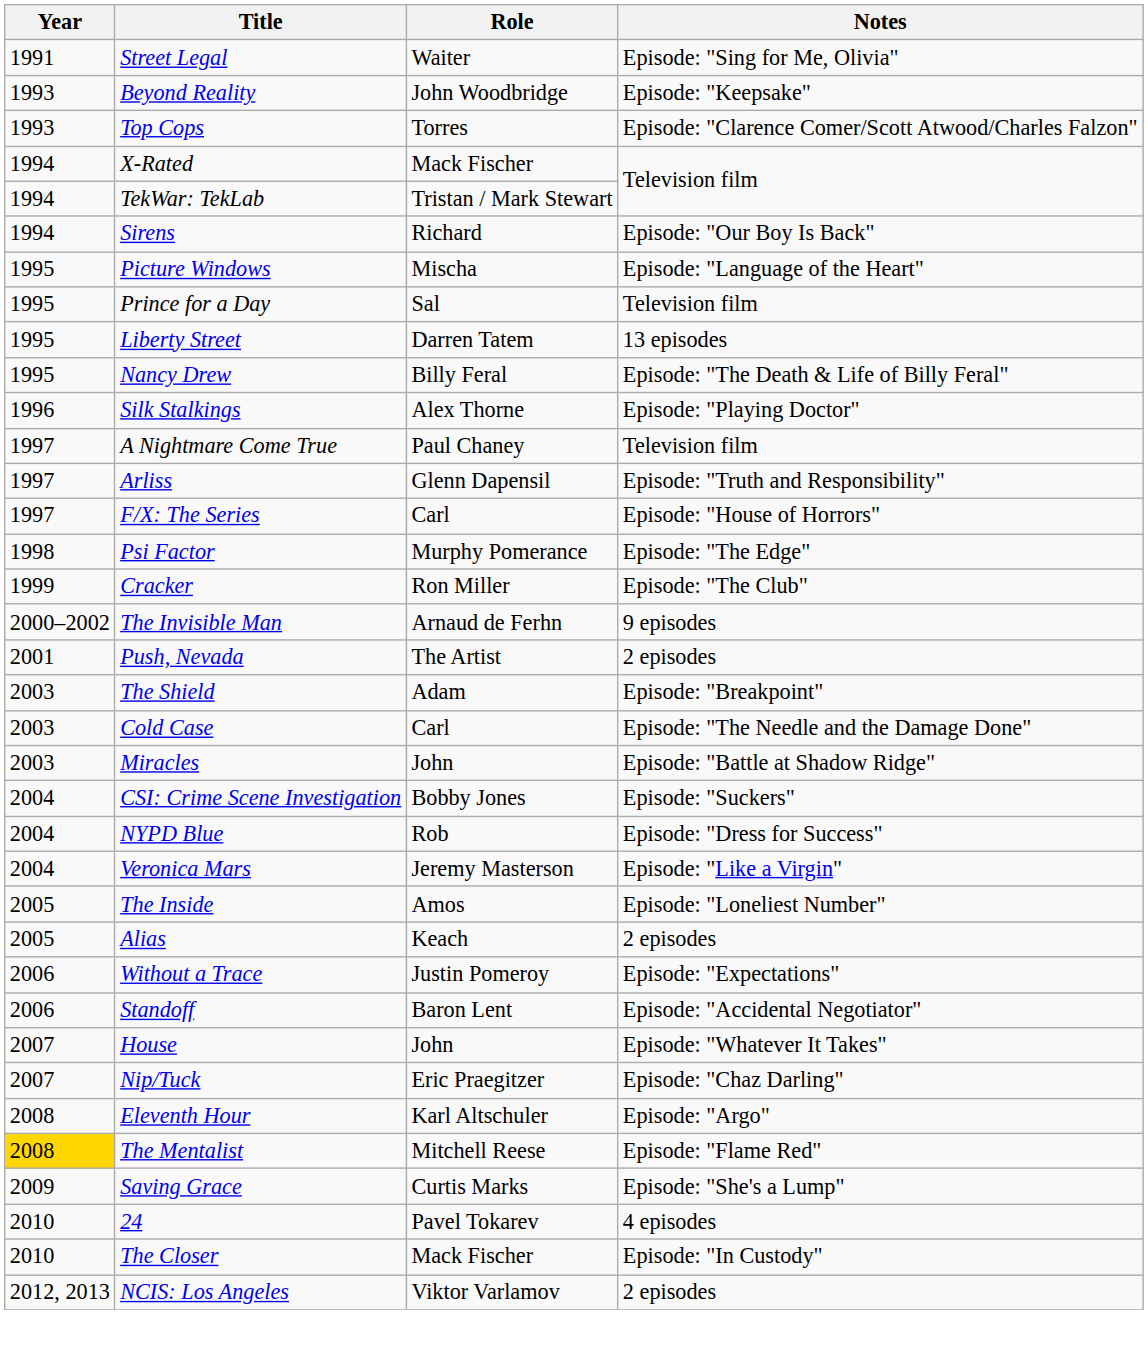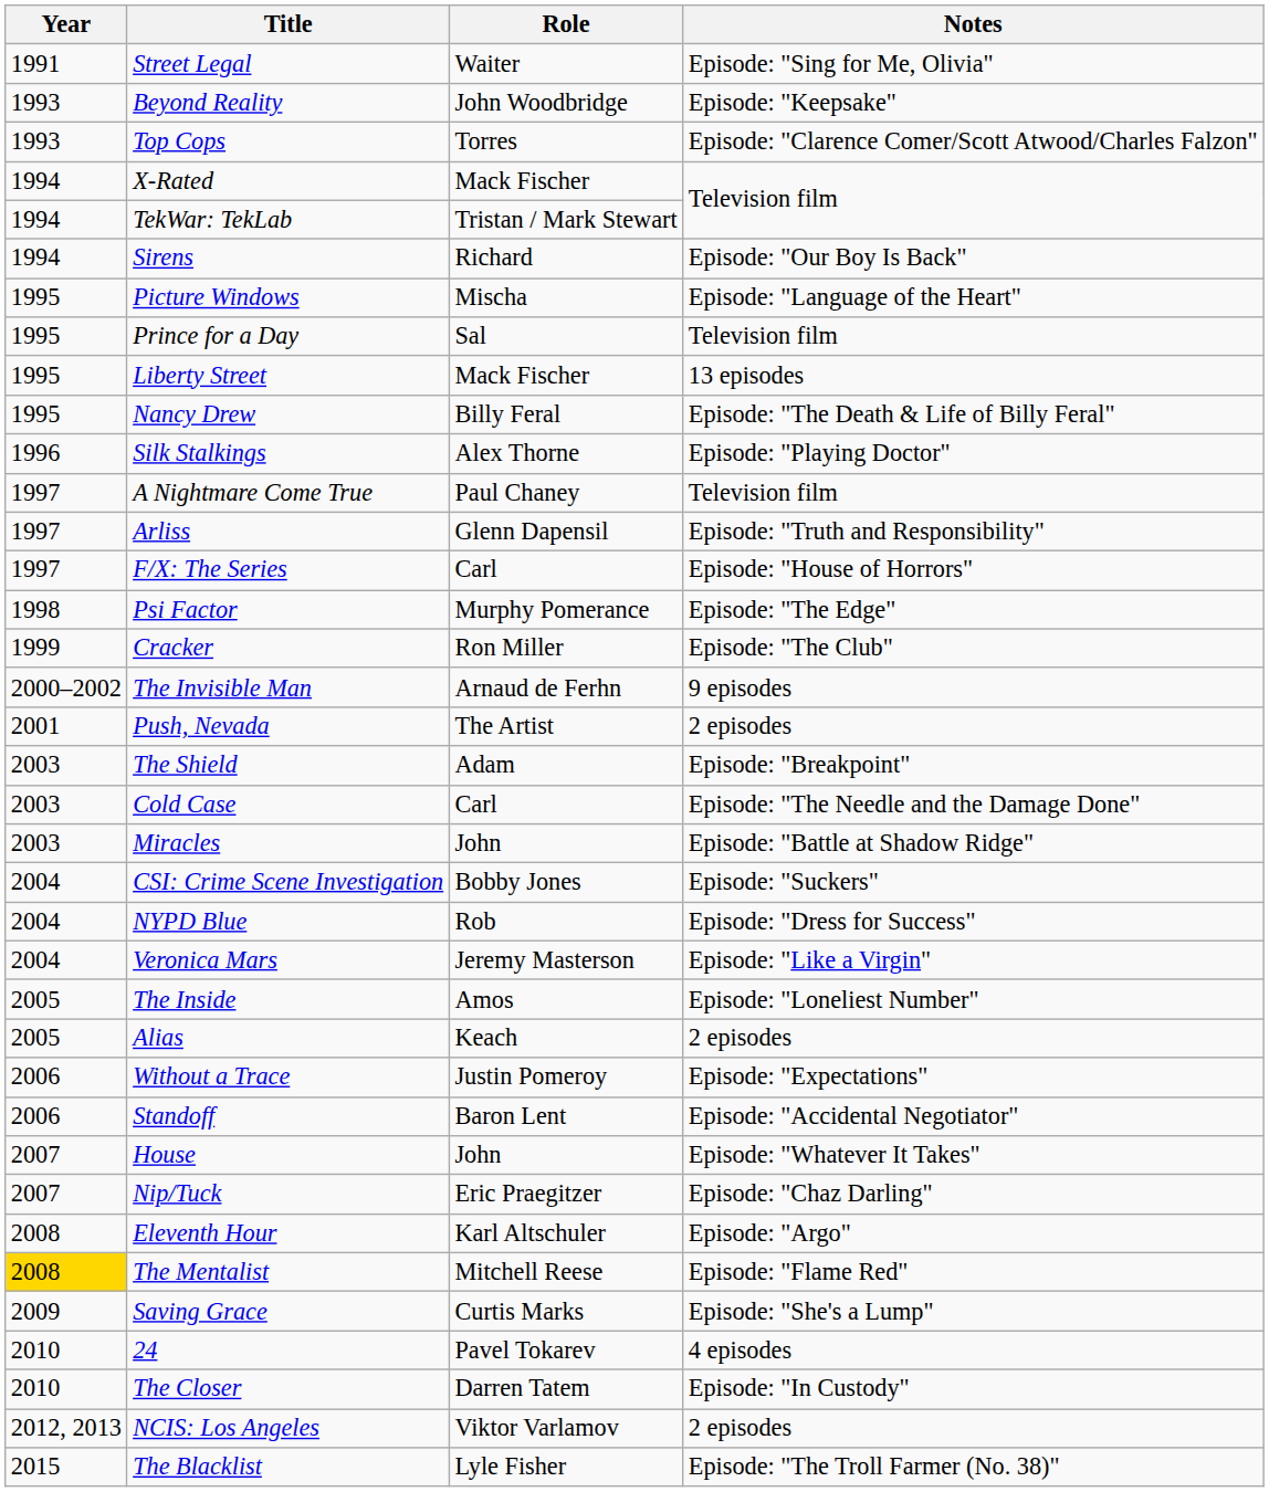Liberty Street | Role: Darren Tatem -> Mack Fischer
The Closer | Role: Mack Fischer -> Darren Tatem
+ row: 2015 | The Blacklist | Lyle Fisher | Episode: "The Troll Farmer (No. 38)"
